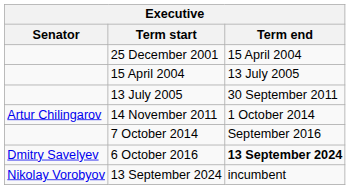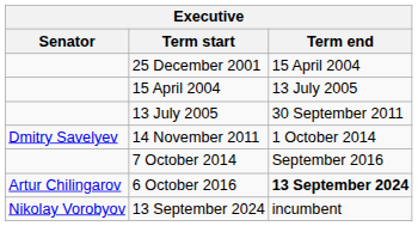14 November 2011 | Senator: Artur Chilingarov -> Dmitry Savelyev
6 October 2016 | Senator: Dmitry Savelyev -> Artur Chilingarov
